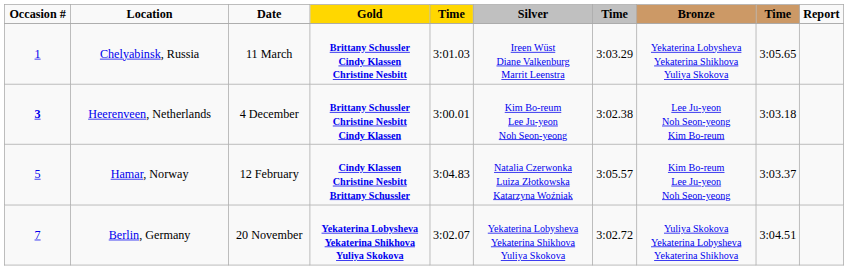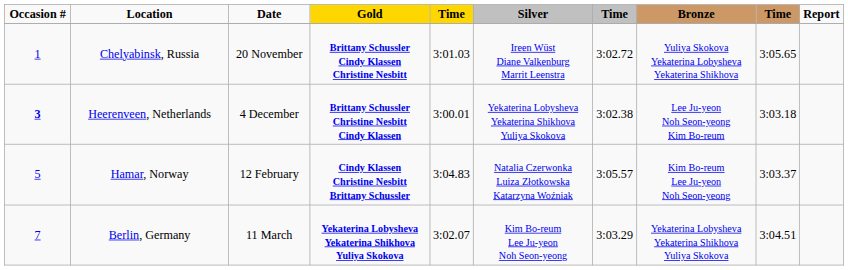Chelyabinsk, Russia | Date: 11 March -> 20 November
Chelyabinsk, Russia | column 7: 3:03.29 -> 3:02.72
Chelyabinsk, Russia | Bronze: Yekaterina Lobysheva Yekaterina Shikhova Yuliya Skokova -> Yuliya Skokova Yekaterina Lobysheva Yekaterina Shikhova
Heerenveen, Netherlands | Silver: Kim Bo-reum Lee Ju-yeon Noh Seon-yeong -> Yekaterina Lobysheva Yekaterina Shikhova Yuliya Skokova
Berlin, Germany | Date: 20 November -> 11 March
Berlin, Germany | Silver: Yekaterina Lobysheva Yekaterina Shikhova Yuliya Skokova -> Kim Bo-reum Lee Ju-yeon Noh Seon-yeong
Berlin, Germany | column 7: 3:02.72 -> 3:03.29
Berlin, Germany | Bronze: Yuliya Skokova Yekaterina Lobysheva Yekaterina Shikhova -> Yekaterina Lobysheva Yekaterina Shikhova Yuliya Skokova
